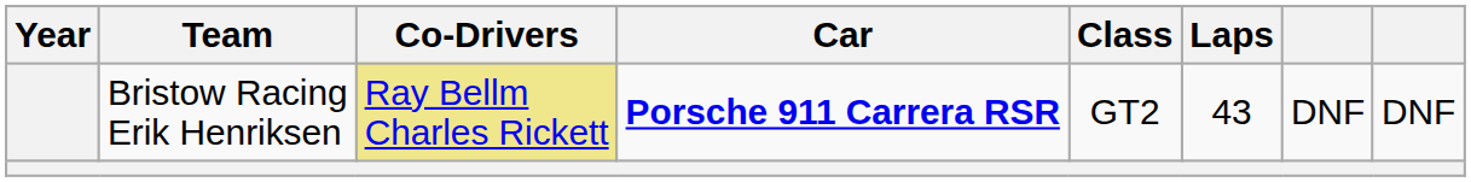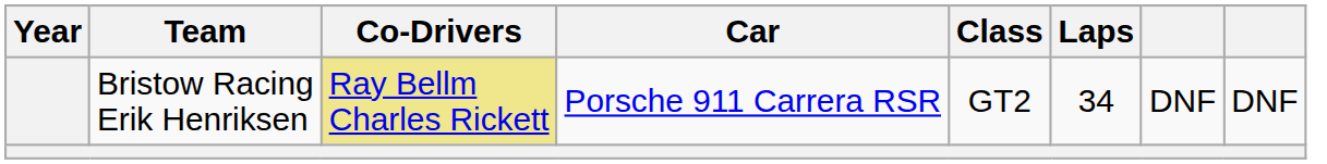Bristow Racing Erik Henriksen | Car: bold -> normal
Bristow Racing Erik Henriksen | Laps: 43 -> 34
